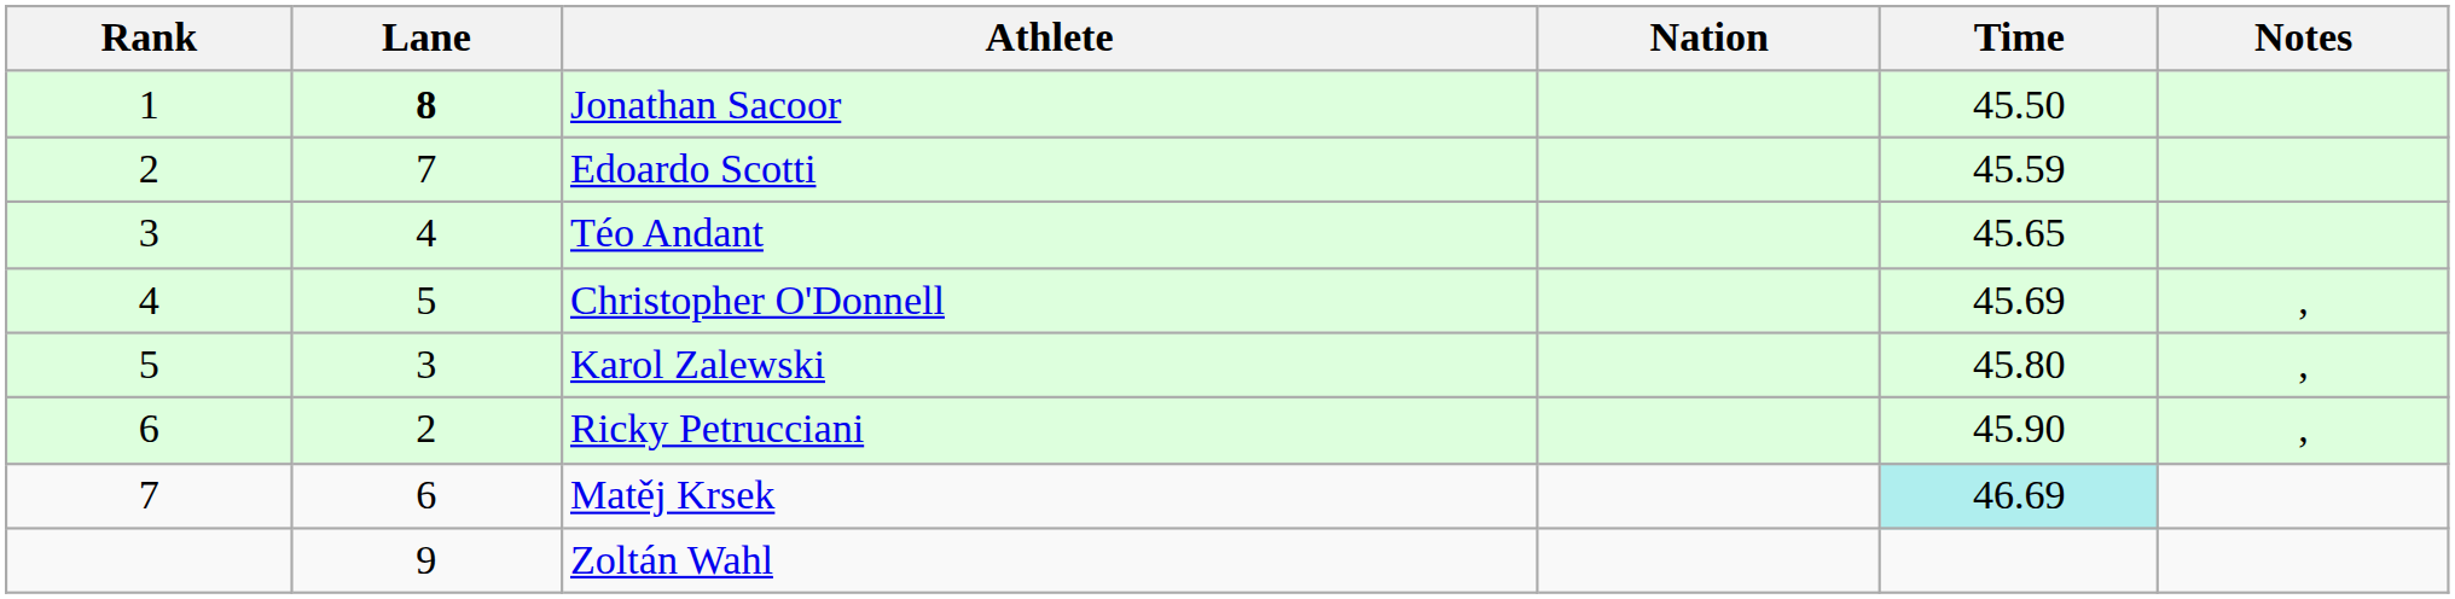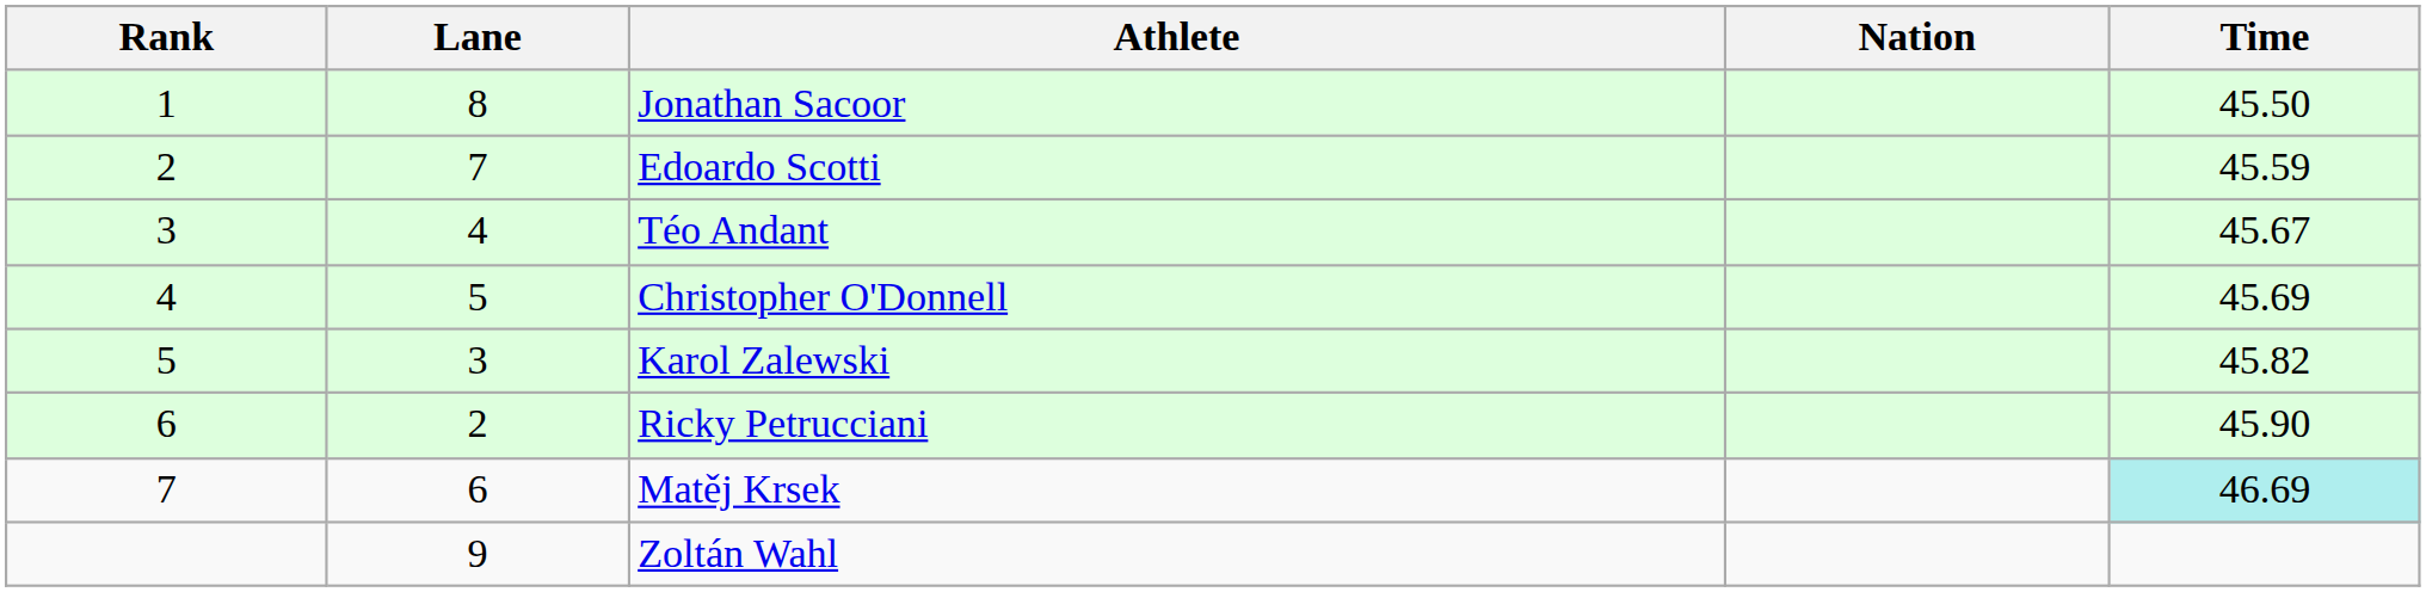- column: Notes | , | , | ,
Jonathan Sacoor | Lane: bold -> normal
Téo Andant | Time: 45.65 -> 45.67
Karol Zalewski | Time: 45.80 -> 45.82
